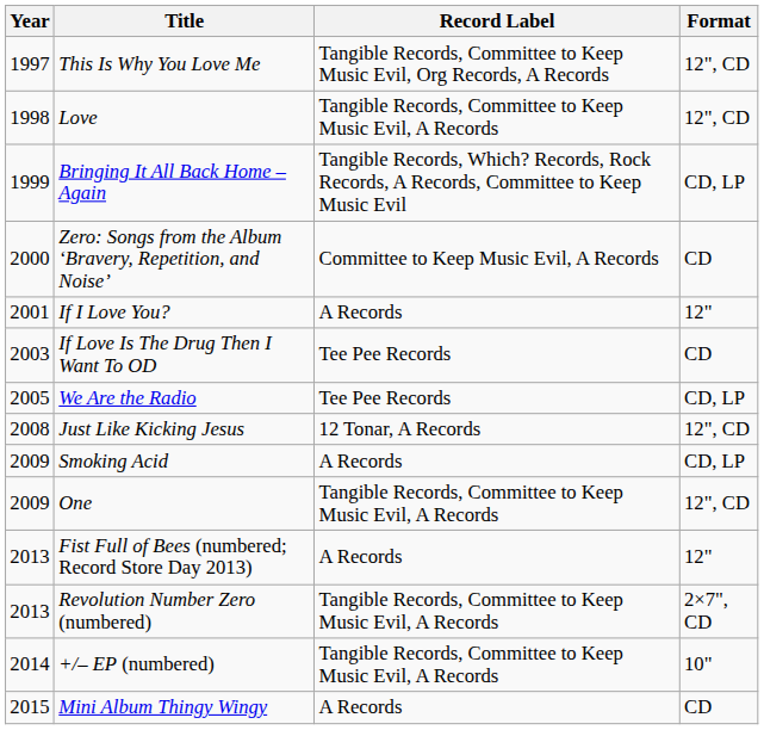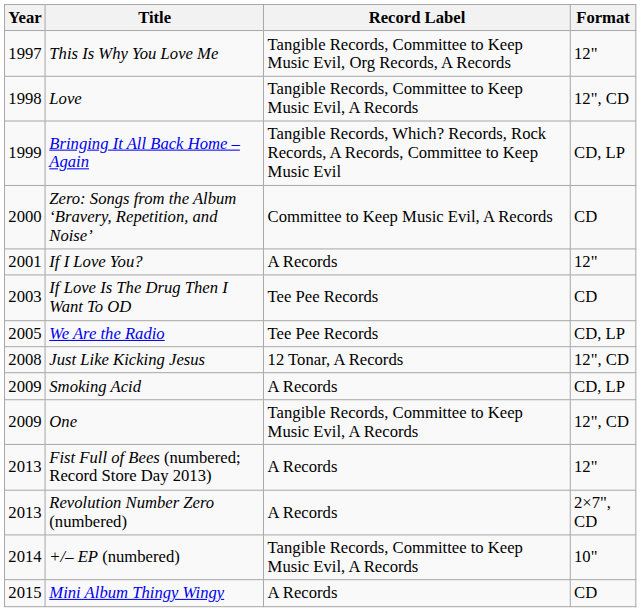This Is Why You Love Me | Format: 12", CD -> 12"
Revolution Number Zero (numbered) | Record Label: Tangible Records, Committee to Keep Music Evil, A Records -> A Records
